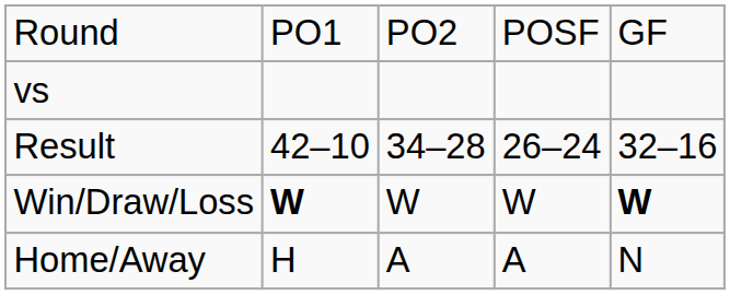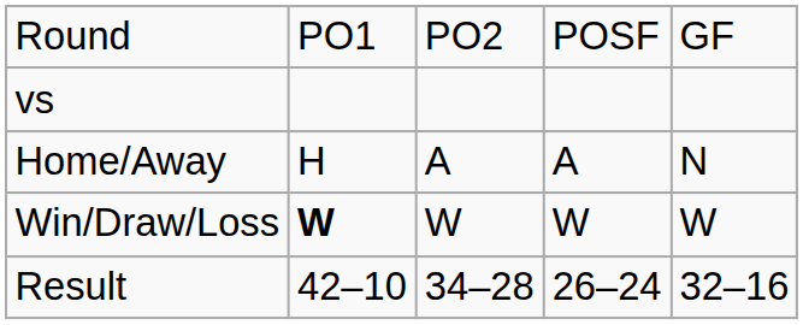rows swapped: Home/Away <-> Result
Win/Draw/Loss | column 5: bold -> normal
